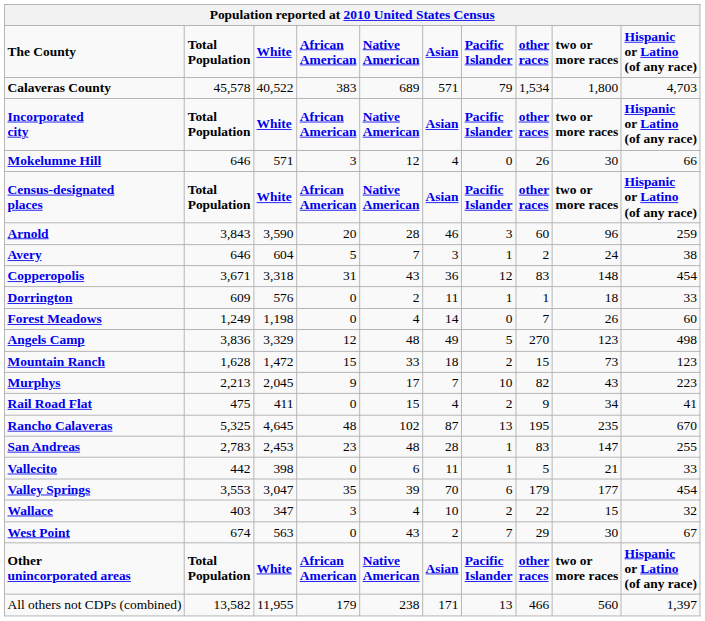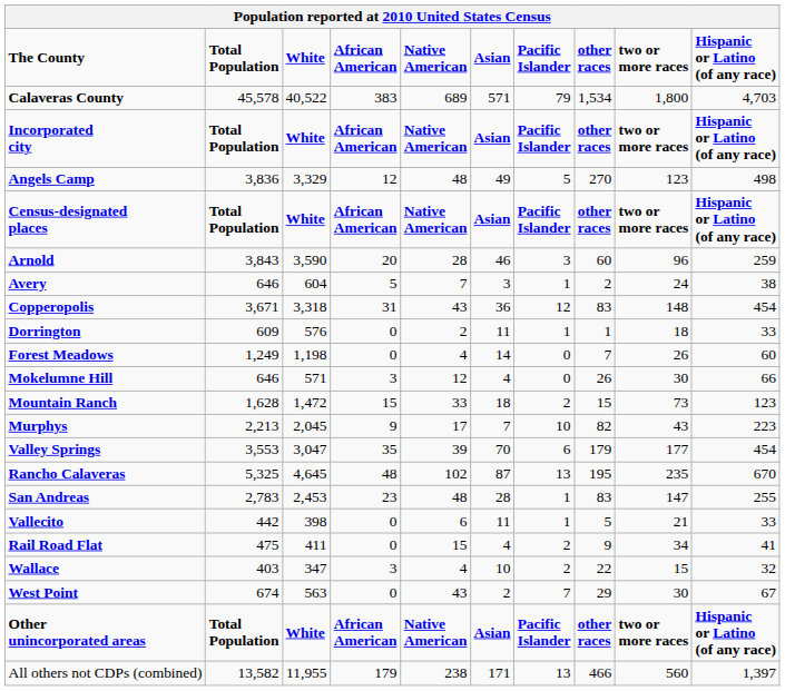rows swapped: Angels Camp <-> Mokelumne Hill
rows swapped: Rail Road Flat <-> Valley Springs
